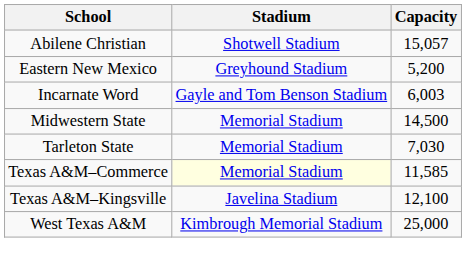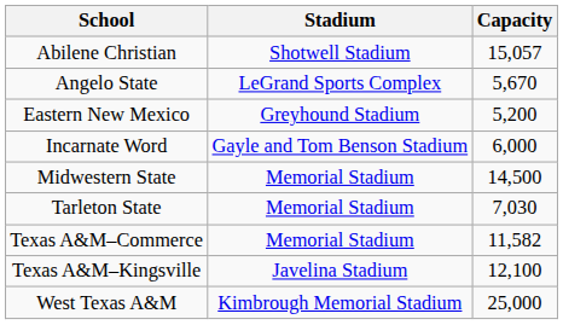+ row: Angelo State | LeGrand Sports Complex | 5,670
Incarnate Word | Capacity: 6,003 -> 6,000
Texas A&M–Commerce | Stadium: lightyellow background -> no background
Texas A&M–Commerce | Capacity: 11,585 -> 11,582
